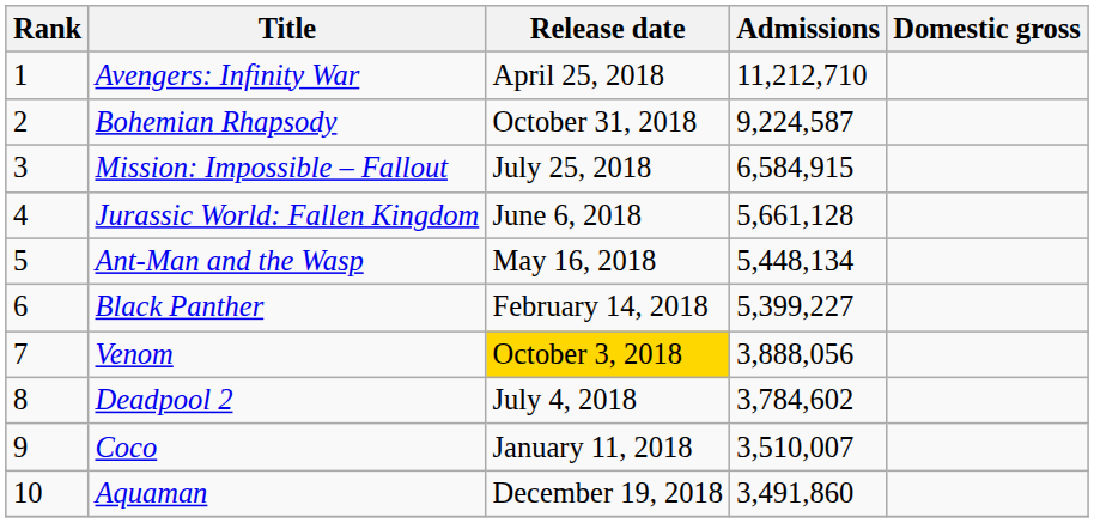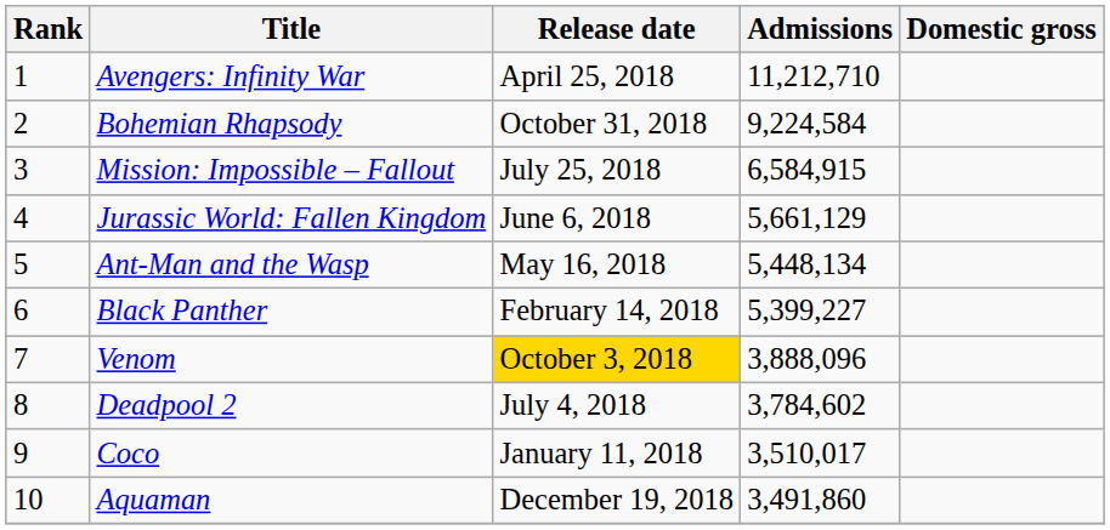Bohemian Rhapsody | Admissions: 9,224,587 -> 9,224,584
Jurassic World: Fallen Kingdom | Admissions: 5,661,128 -> 5,661,129
Venom | Admissions: 3,888,056 -> 3,888,096
Coco | Admissions: 3,510,007 -> 3,510,017
